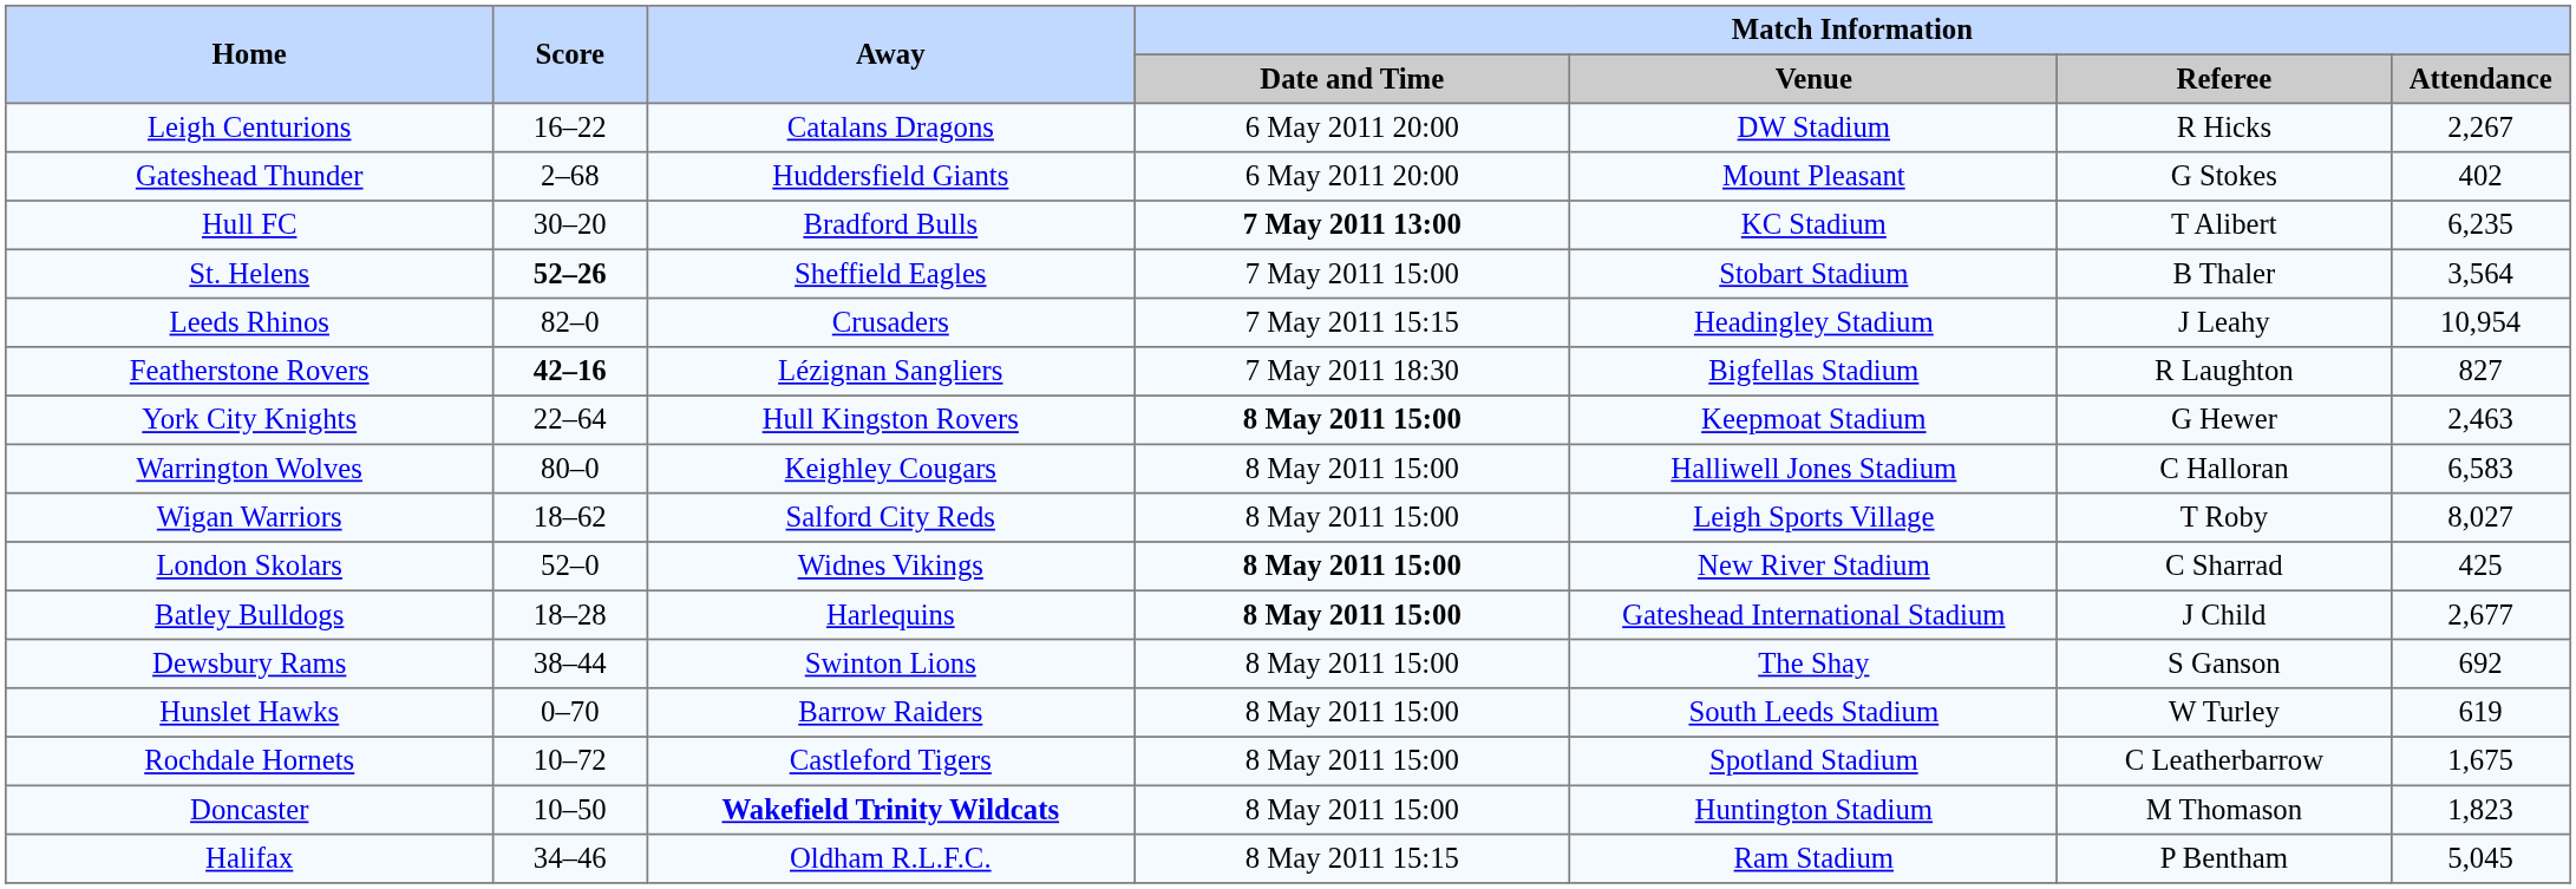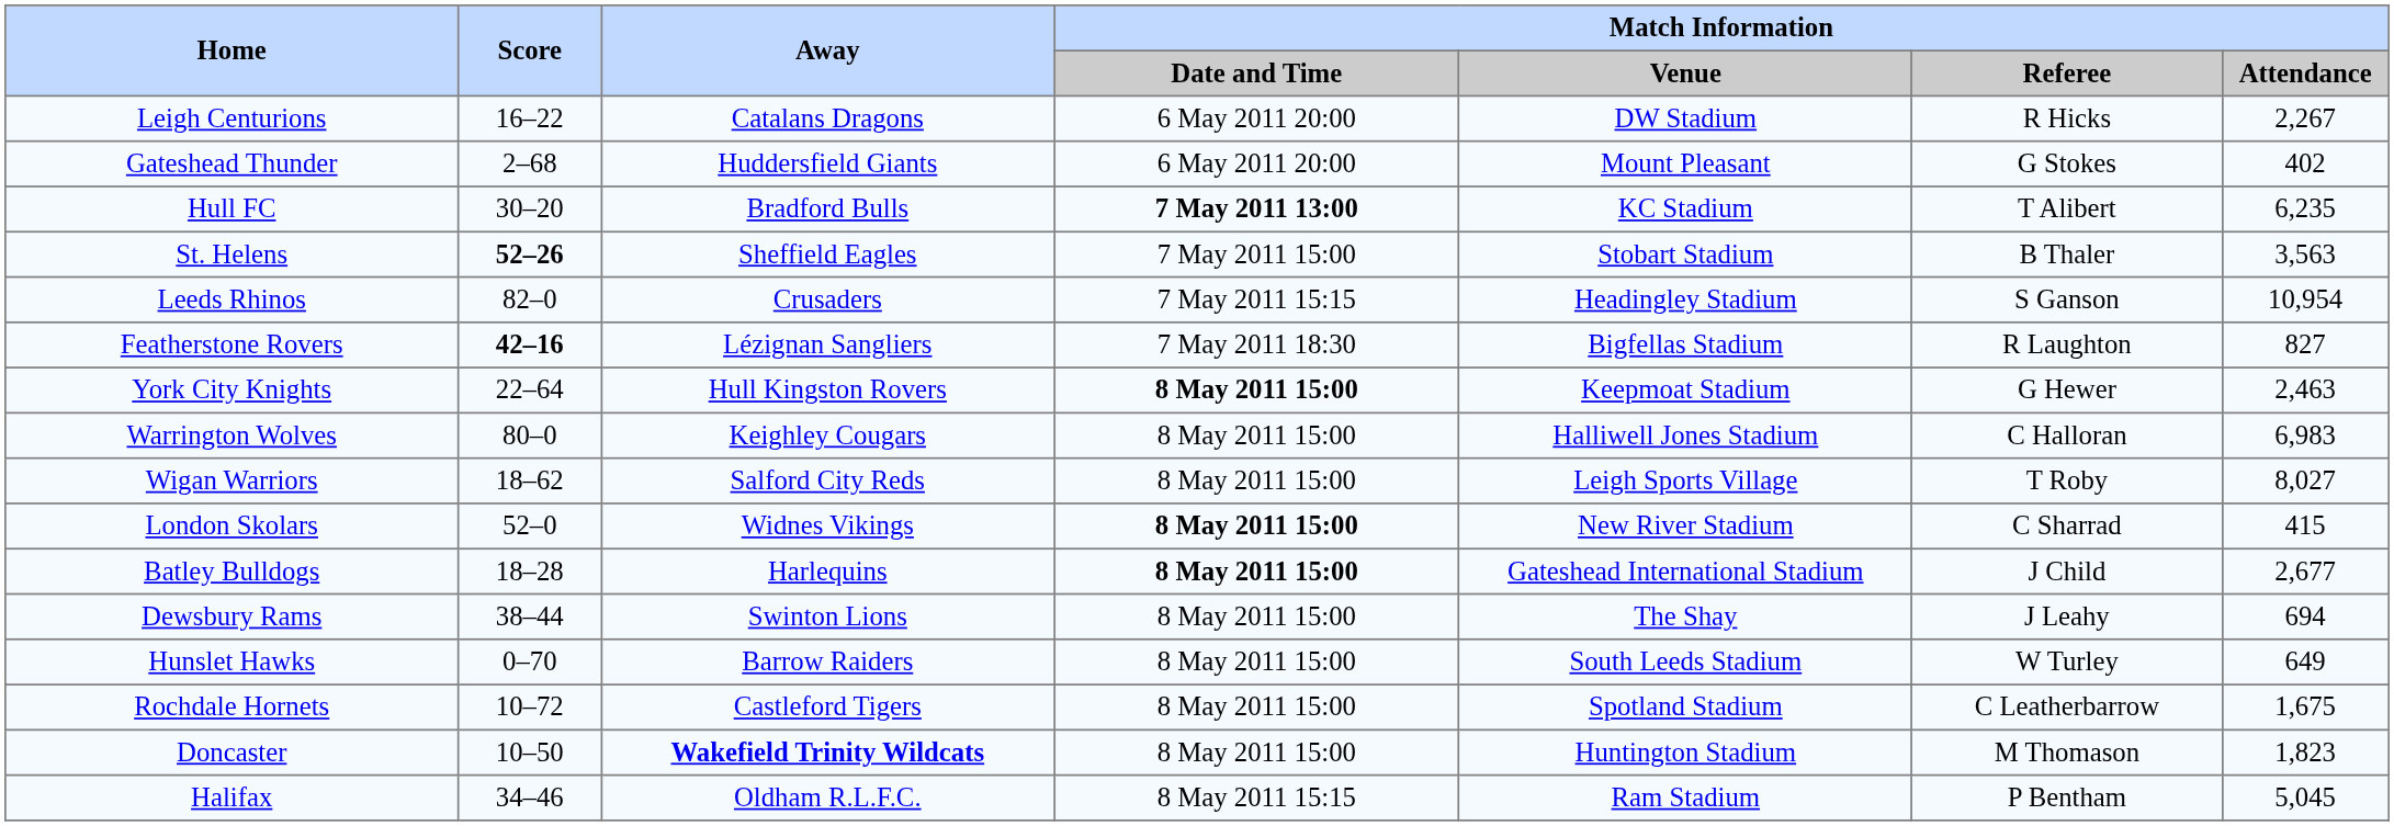St. Helens | Match Information / Attendance: 3,564 -> 3,563
Leeds Rhinos | Match Information / Referee: J Leahy -> S Ganson
Warrington Wolves | Match Information / Attendance: 6,583 -> 6,983
London Skolars | Match Information / Attendance: 425 -> 415
Dewsbury Rams | Match Information / Referee: S Ganson -> J Leahy
Dewsbury Rams | Match Information / Attendance: 692 -> 694
Hunslet Hawks | Match Information / Attendance: 619 -> 649
